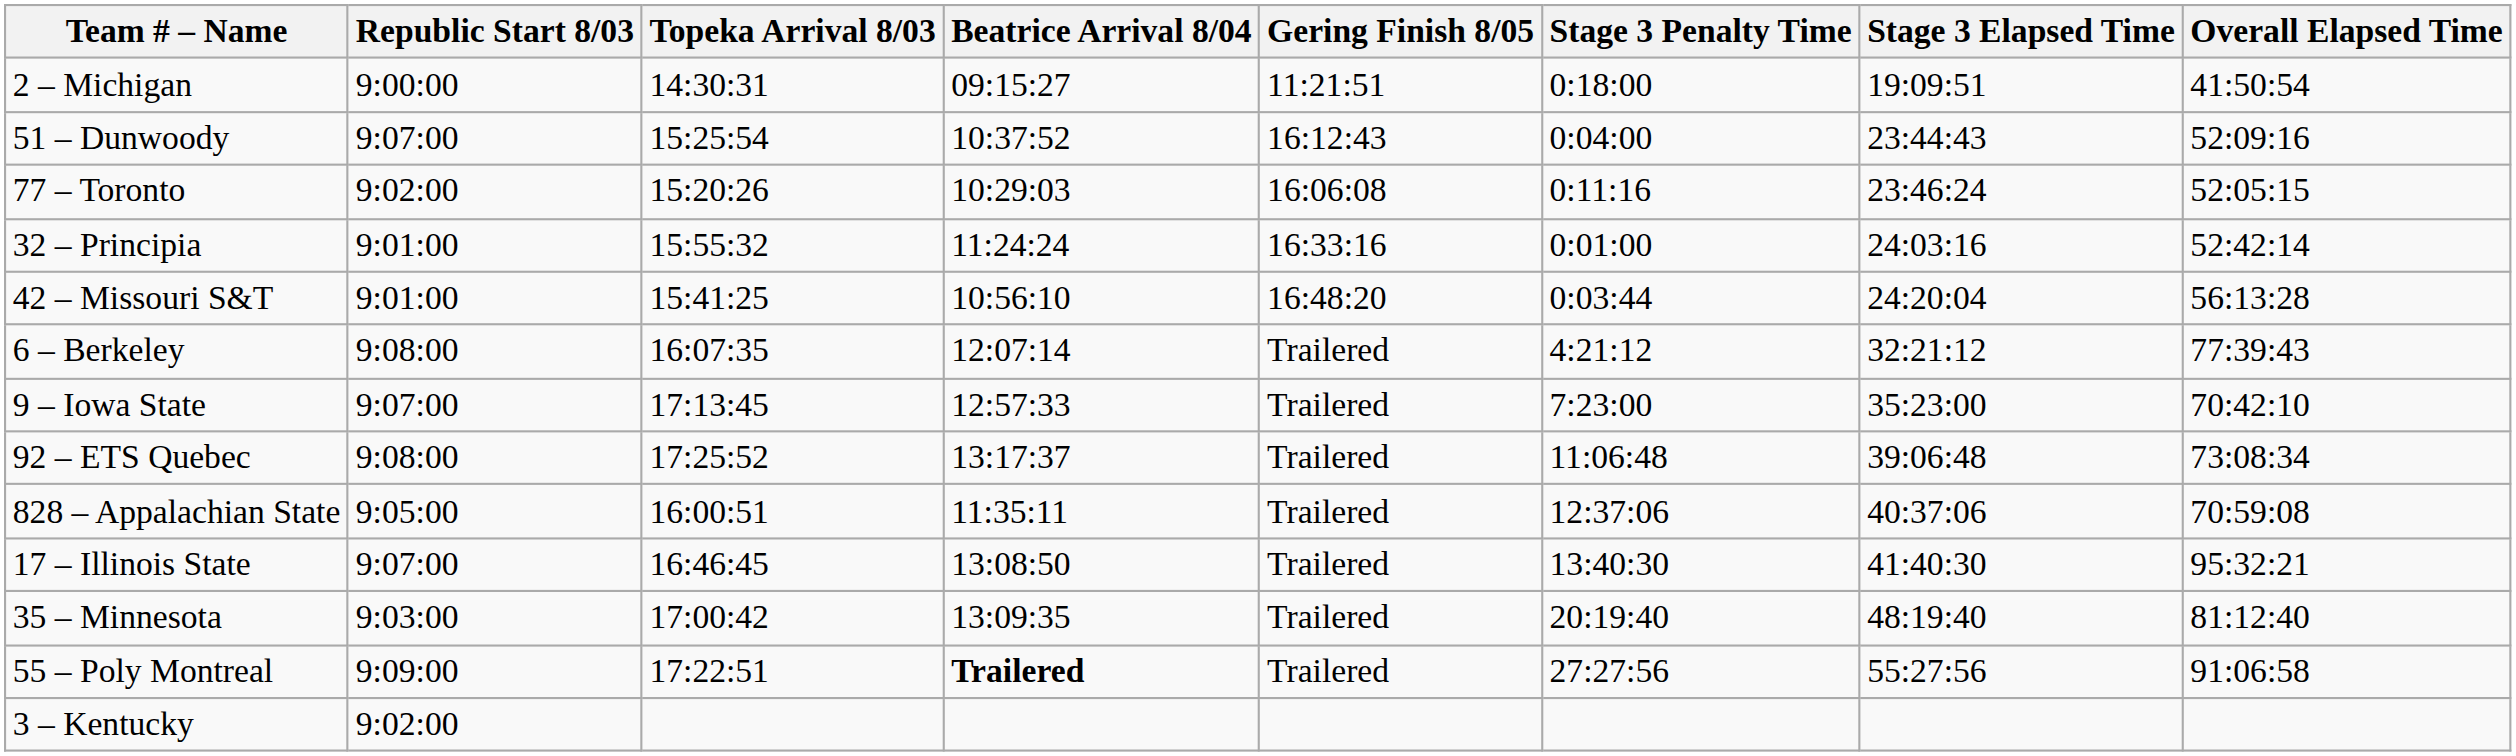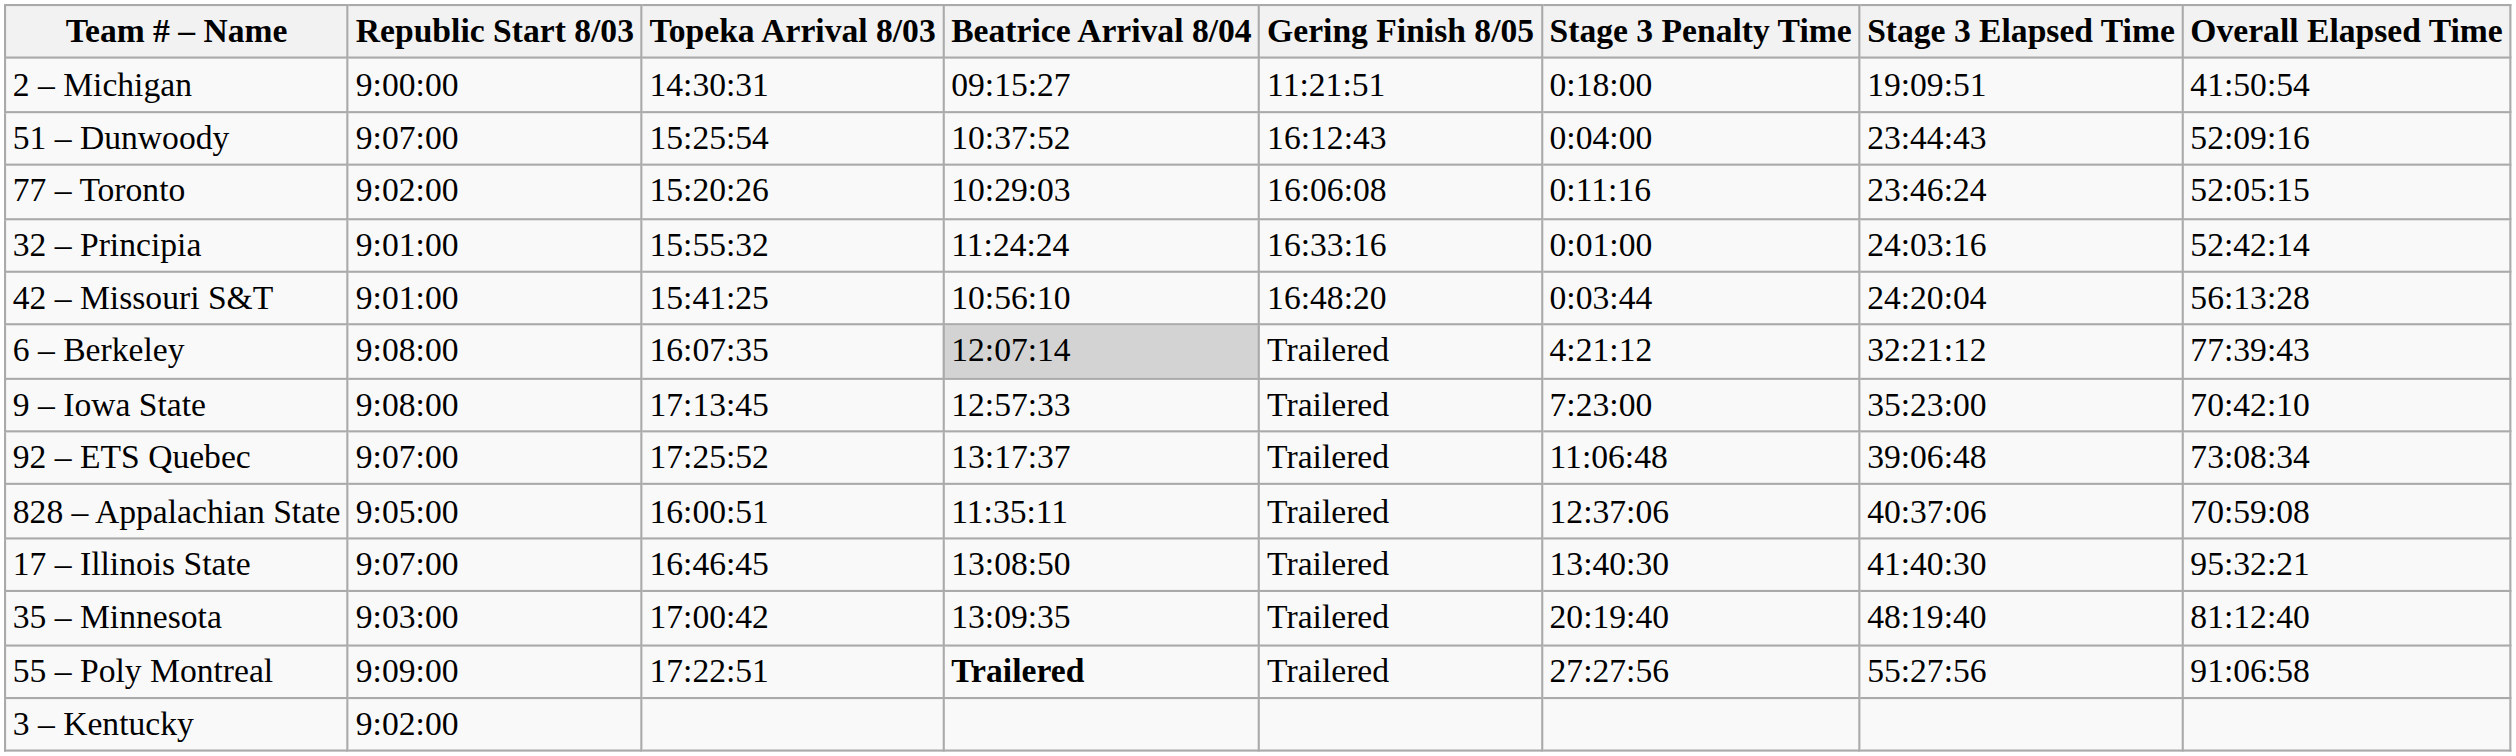6 – Berkeley | Beatrice Arrival 8/04: no background -> lightgrey background
9 – Iowa State | Republic Start 8/03: 9:07:00 -> 9:08:00
92 – ETS Quebec | Republic Start 8/03: 9:08:00 -> 9:07:00
